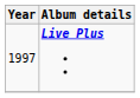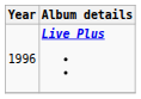Live Plus | Year: 1997 -> 1996
